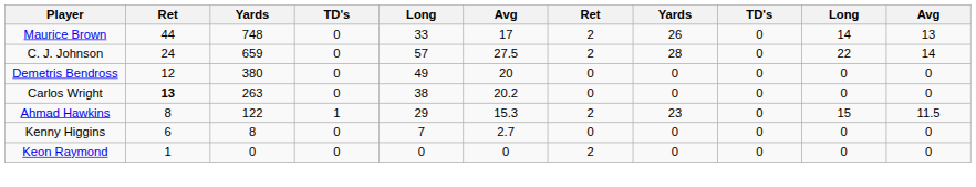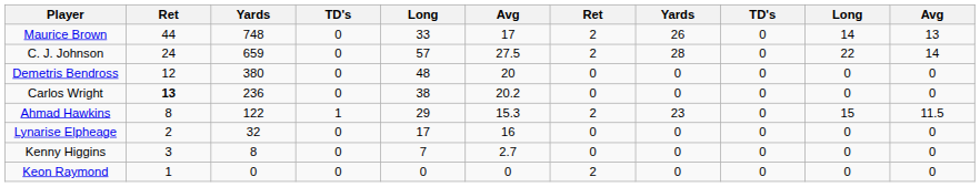Demetris Bendross | column 5: 49 -> 48
Carlos Wright | column 3: 263 -> 236
+ row: Lynarise Elpheage | 2 | 32 | 0 | 17 | 16 | 0 | 0 | 0 | 0 | 0
Kenny Higgins | column 2: 6 -> 3
